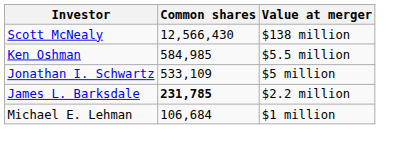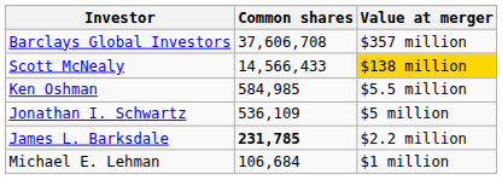+ row: Barclays Global Investors | 37,606,708 | $357 million
Scott McNealy | Common shares: 12,566,430 -> 14,566,433
Scott McNealy | Value at merger: no background -> gold background
Jonathan I. Schwartz | Common shares: 533,109 -> 536,109
